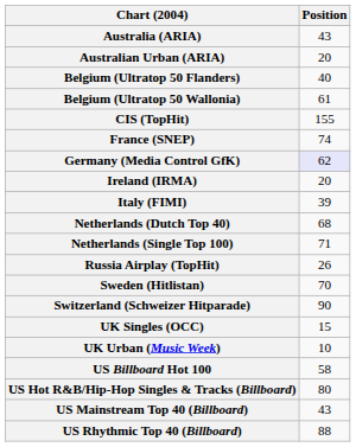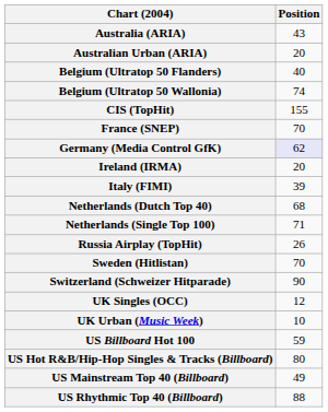Belgium (Ultratop 50 Wallonia) | Position: 61 -> 74
France (SNEP) | Position: 74 -> 70
UK Singles (OCC) | Position: 15 -> 12
US Billboard Hot 100 | Position: 58 -> 59
US Mainstream Top 40 (Billboard) | Position: 43 -> 49
